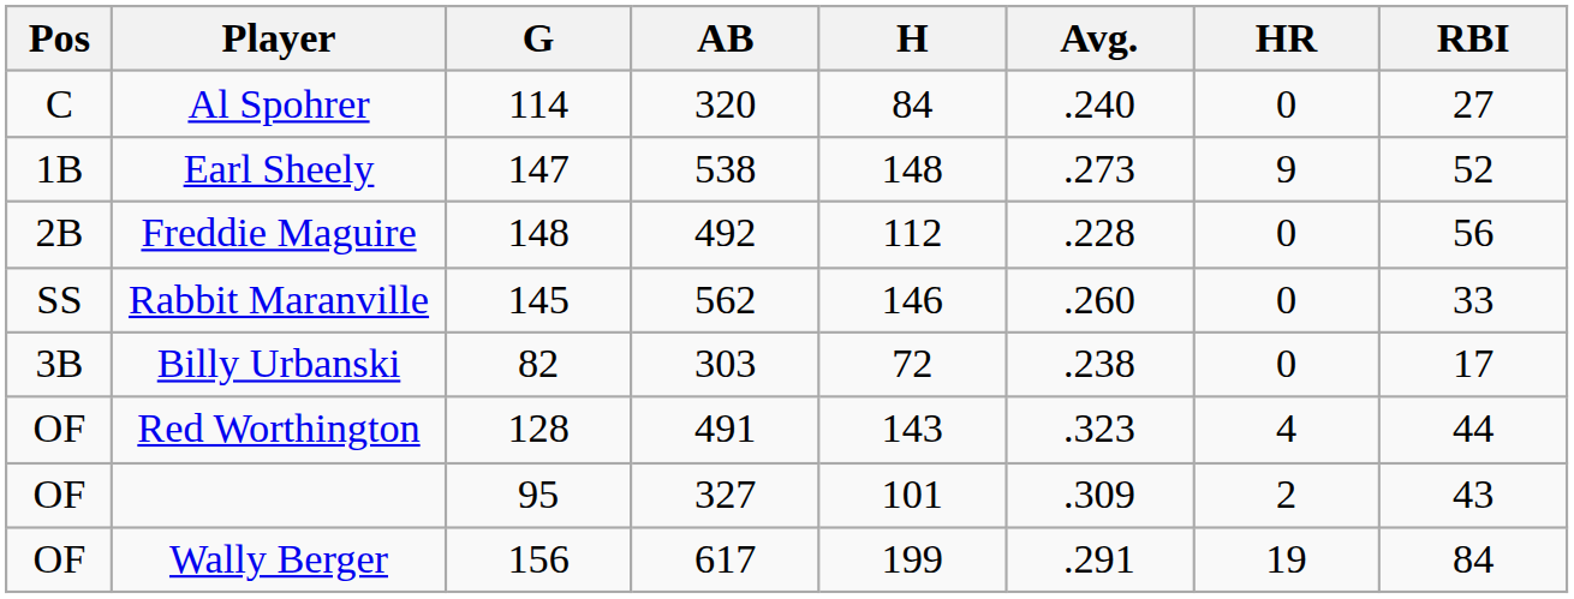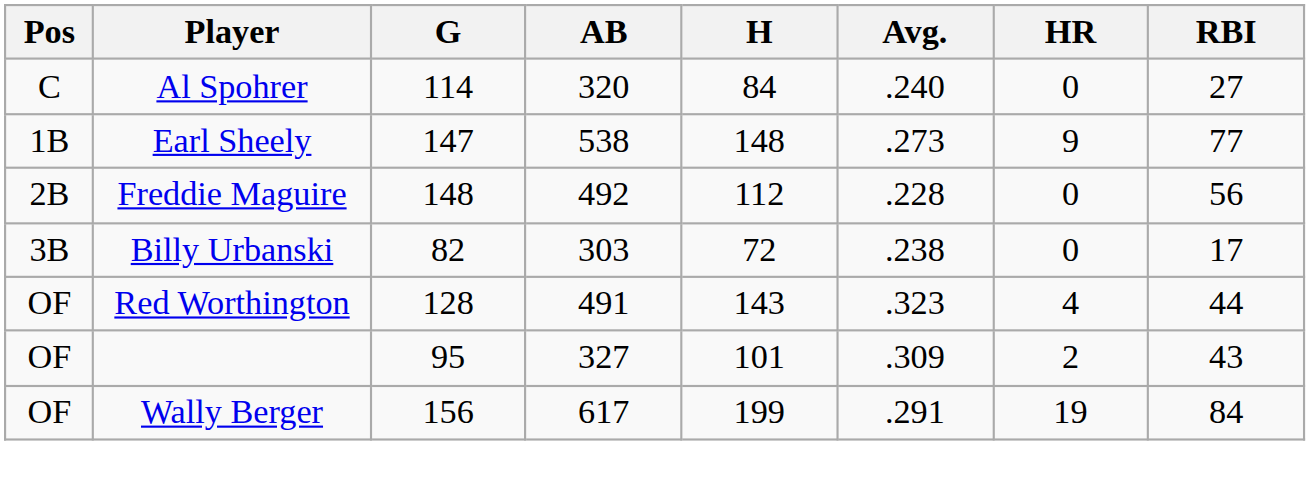Earl Sheely | RBI: 52 -> 77
- row: SS | Rabbit Maranville | 145 | 562 | 146 | .260 | 0 | 33
